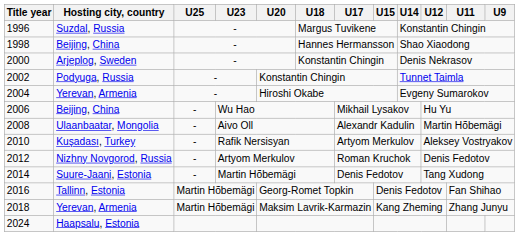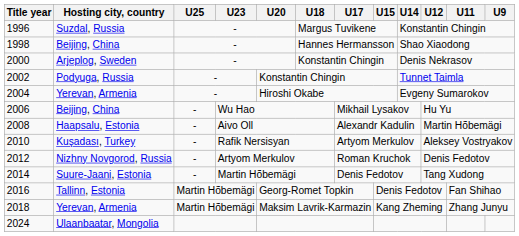2008 | Hosting city, country: Ulaanbaatar, Mongolia -> Haapsalu, Estonia
2024 | Hosting city, country: Haapsalu, Estonia -> Ulaanbaatar, Mongolia
